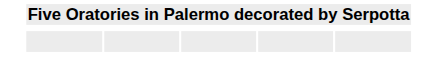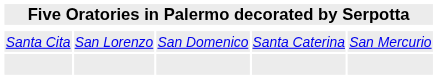+ row: Santa Cita | San Lorenzo | San Domenico | Santa Caterina | San Mercurio
